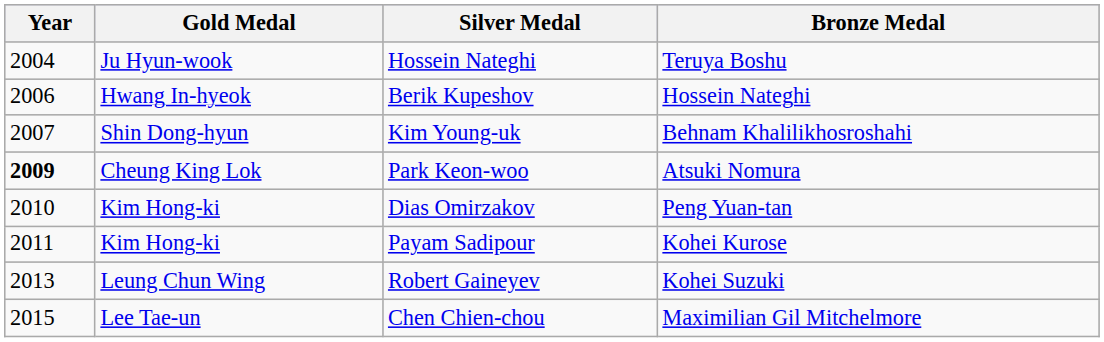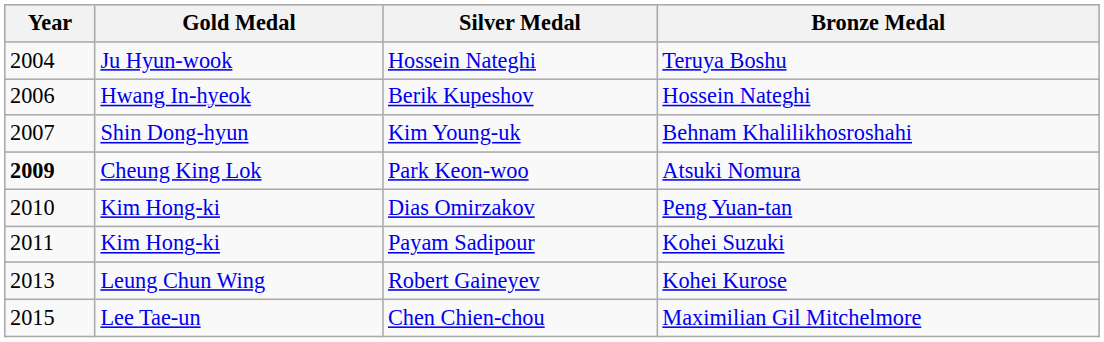Payam Sadipour | Bronze Medal: Kohei Kurose -> Kohei Suzuki
Robert Gaineyev | Bronze Medal: Kohei Suzuki -> Kohei Kurose
